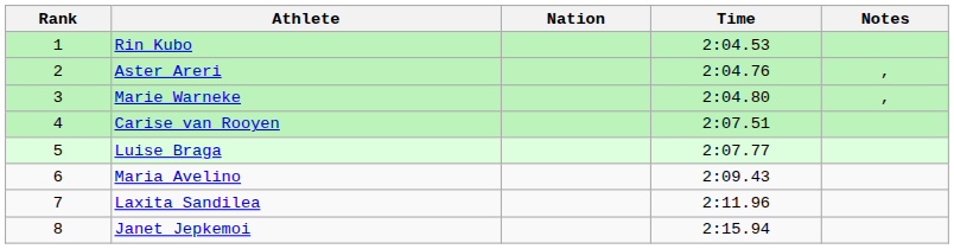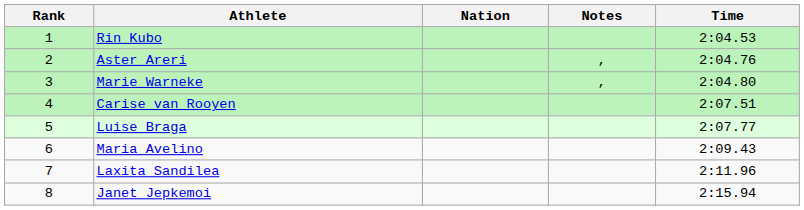columns swapped: Time <-> Notes
